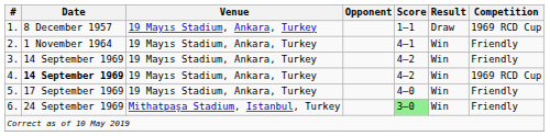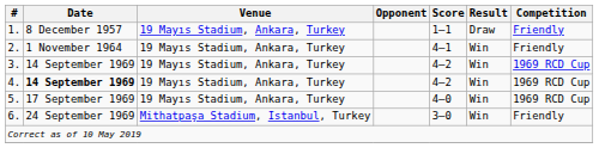1. | Competition: 1969 RCD Cup -> Friendly
3. | Competition: Friendly -> 1969 RCD Cup
5. | Competition: Friendly -> 1969 RCD Cup
6. | Score: lightgreen background -> no background
